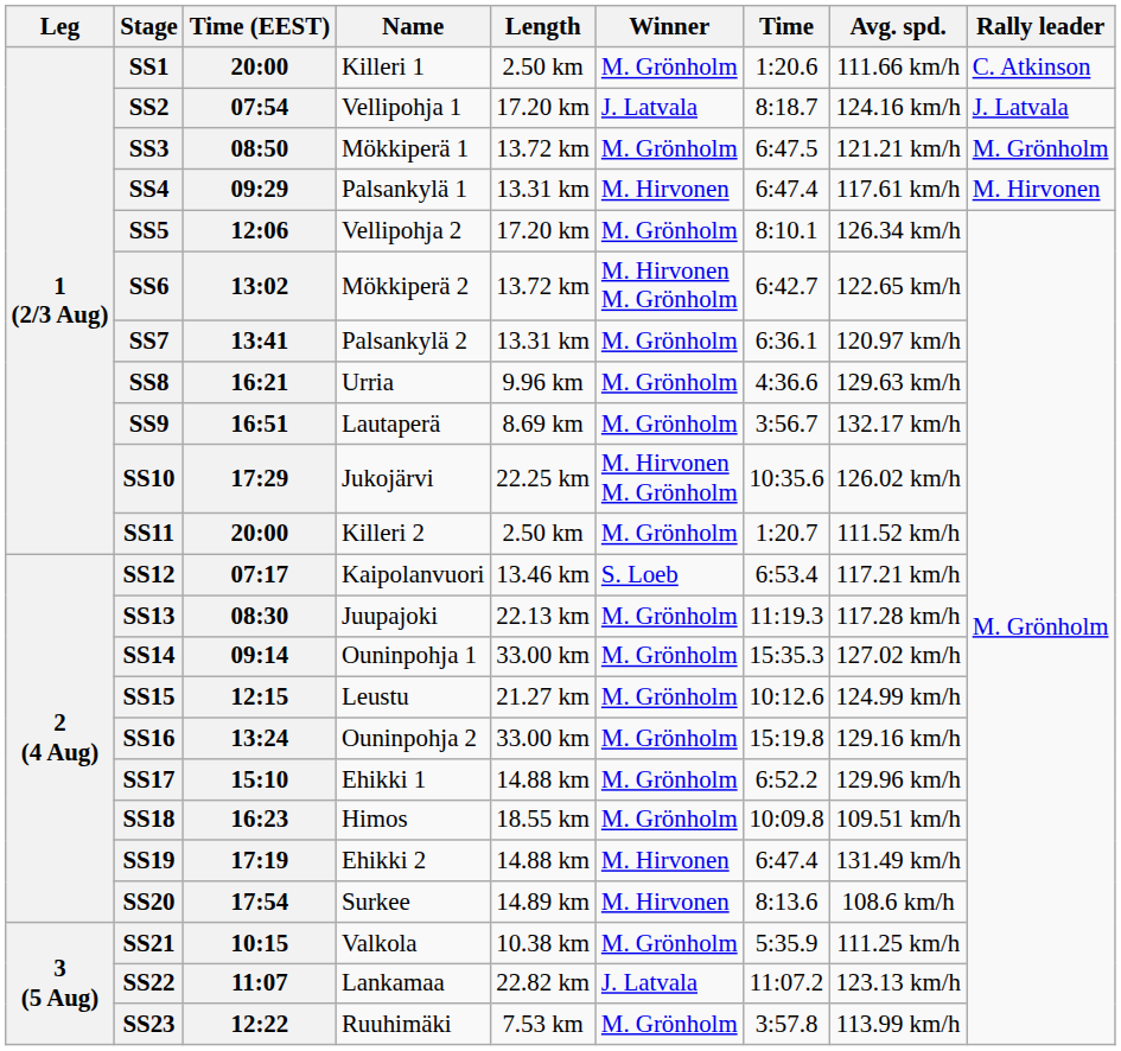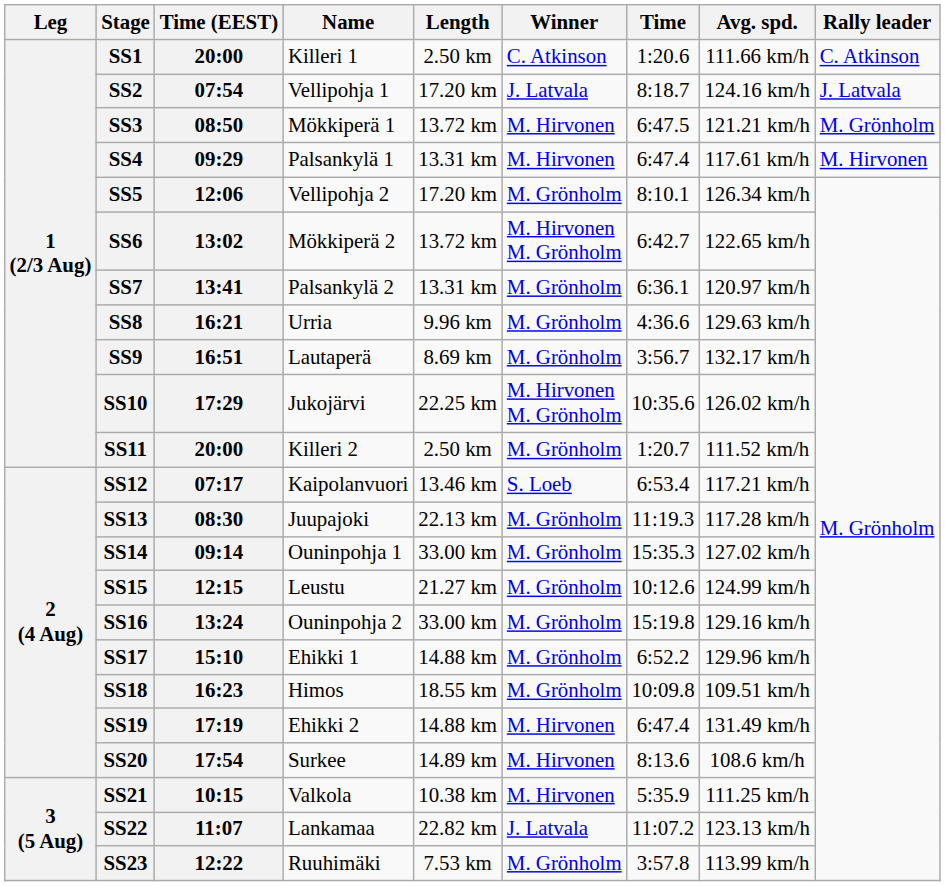SS1 | Winner: M. Grönholm -> C. Atkinson
SS3 | Winner: M. Grönholm -> M. Hirvonen
SS21 | Winner: M. Grönholm -> M. Hirvonen
